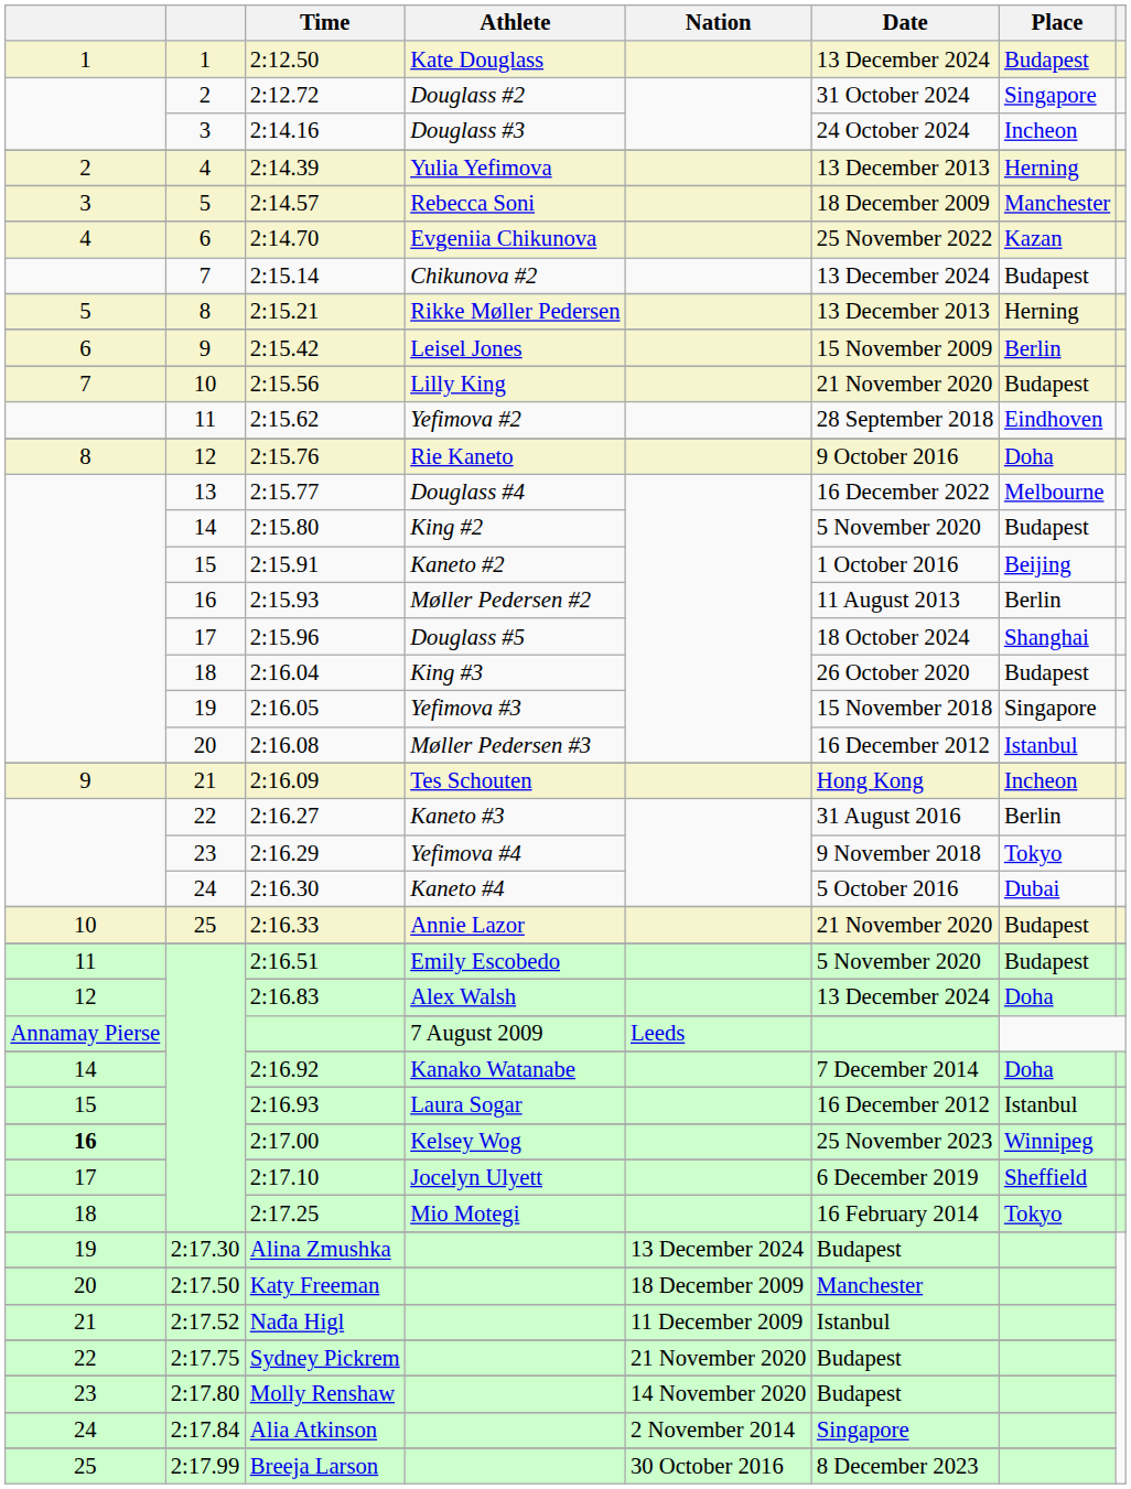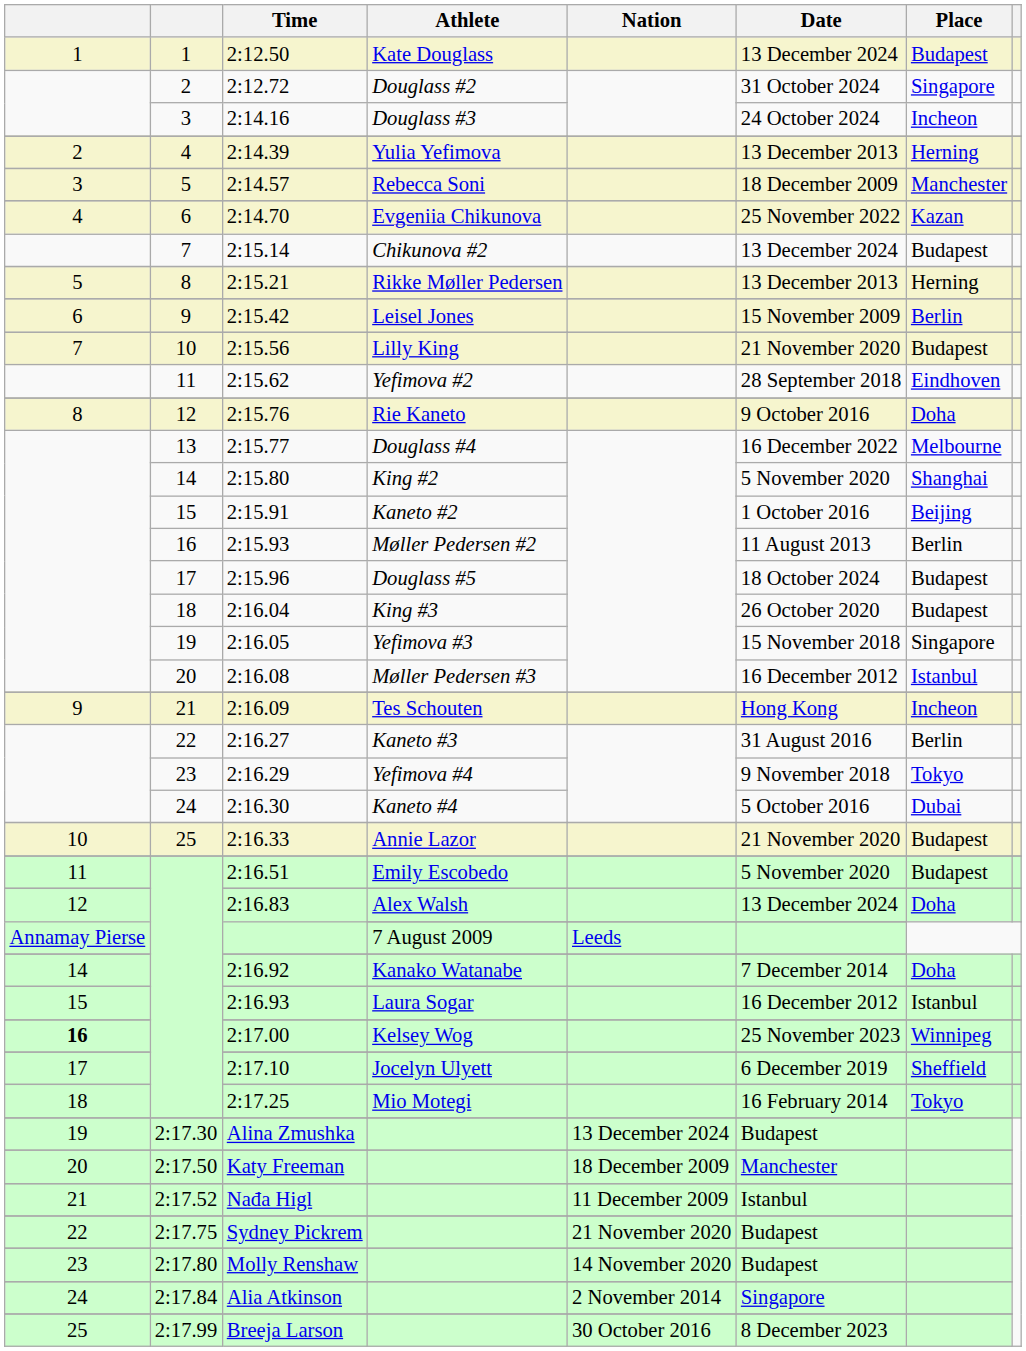2:15.80 | Place: Budapest -> Shanghai
2:15.96 | Place: Shanghai -> Budapest
